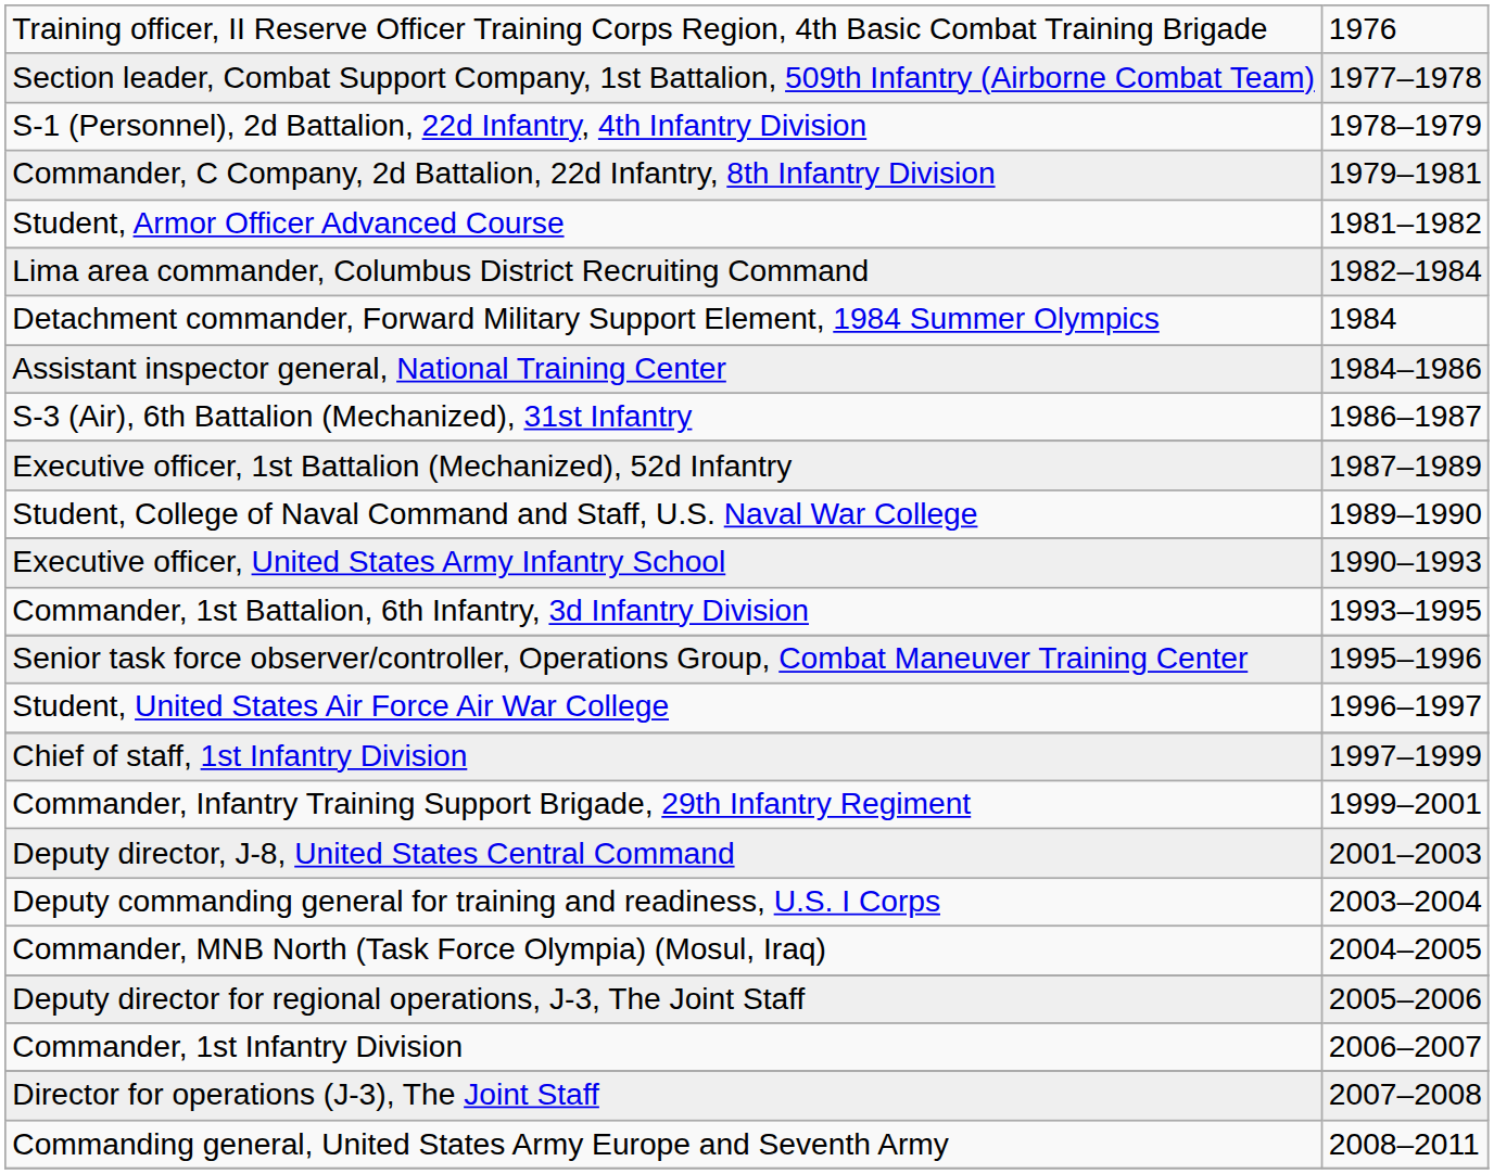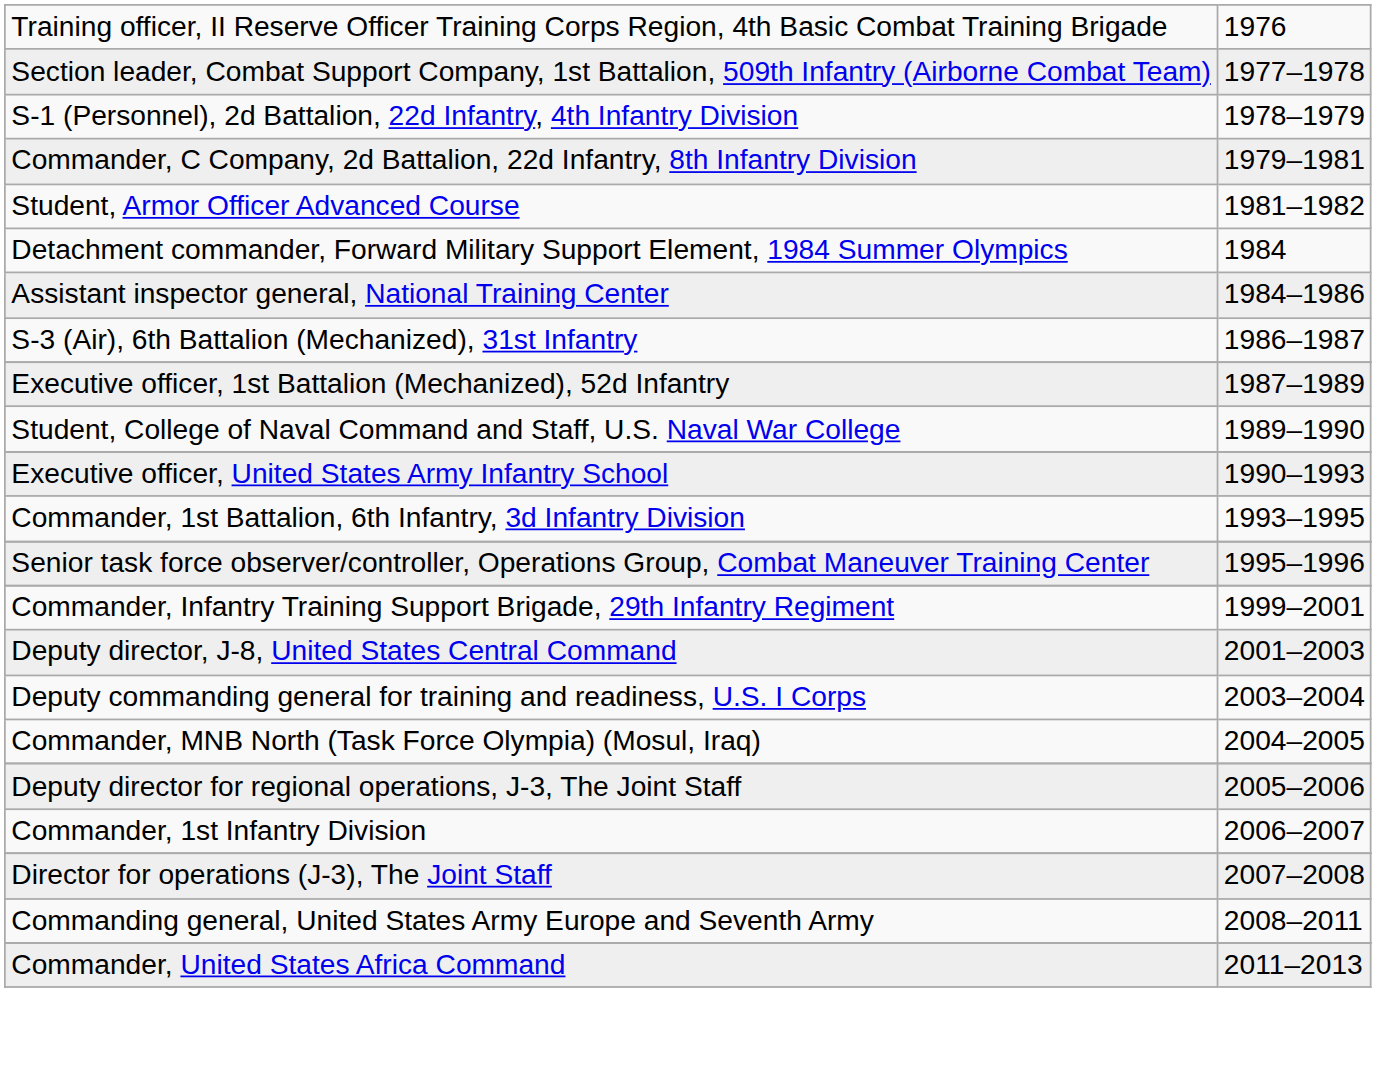- row: Lima area commander, Columbus District Recruiting Command | 1982–1984
- row: Student, United States Air Force Air War College | 1996–1997
- row: Chief of staff, 1st Infantry Division | 1997–1999
+ row: Commander, United States Africa Command | 2011–2013
